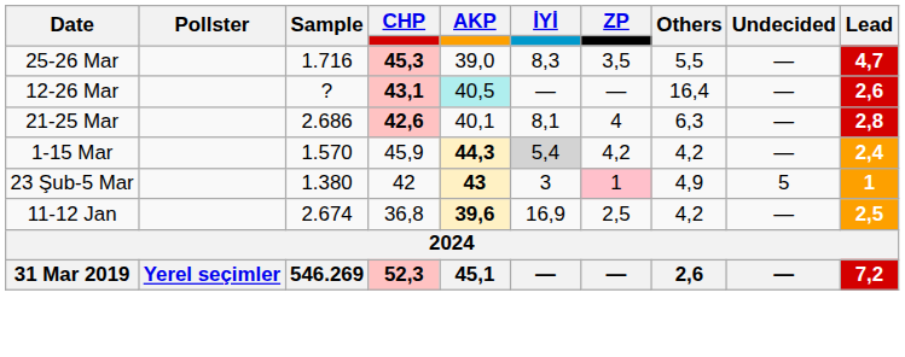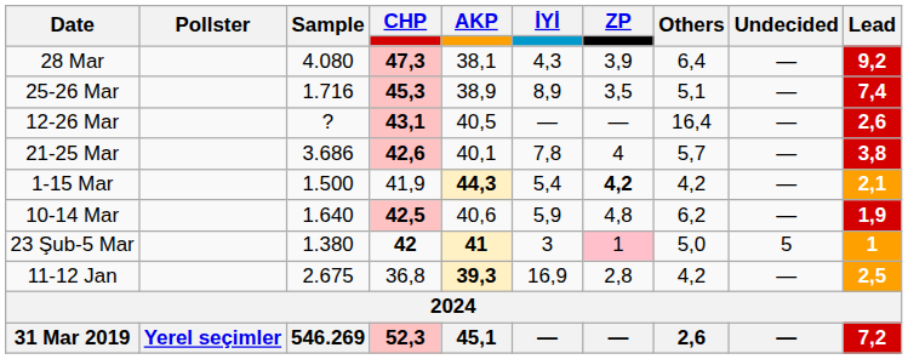+ row: 28 Mar | 4.080 | 47,3 | 38,1 | 4,3 | 3,9 | 6,4 | — | 9,2
25-26 Mar | AKP: 39,0 -> 38,9
25-26 Mar | İYİ: 8,3 -> 8,9
25-26 Mar | Others: 5,5 -> 5,1
25-26 Mar | Lead: 4,7 -> 7,4
12-26 Mar | AKP: paleturquoise background -> no background
21-25 Mar | Sample: 2.686 -> 3.686
21-25 Mar | İYİ: 8,1 -> 7,8
21-25 Mar | Others: 6,3 -> 5,7
21-25 Mar | Lead: 2,8 -> 3,8
1-15 Mar | Sample: 1.570 -> 1.500
1-15 Mar | CHP: 45,9 -> 41,9
1-15 Mar | İYİ: lightgrey background -> no background
1-15 Mar | ZP: normal -> bold
1-15 Mar | Lead: 2,4 -> 2,1
+ row: 10-14 Mar | 1.640 | 42,5 | 40,6 | 5,9 | 4,8 | 6,2 | — | 1,9
23 Şub-5 Mar | CHP: normal -> bold
23 Şub-5 Mar | AKP: 43 -> 41
23 Şub-5 Mar | Others: 4,9 -> 5,0
11-12 Jan | Sample: 2.674 -> 2.675
11-12 Jan | AKP: 39,6 -> 39,3
11-12 Jan | ZP: 2,5 -> 2,8
